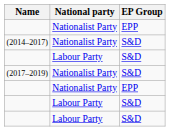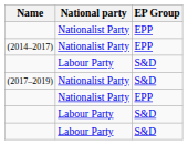(2014–2017) | EP Group: S&D -> EPP
